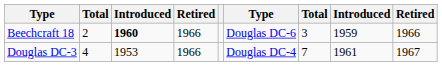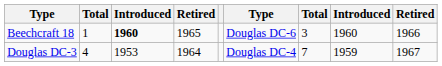Beechcraft 18 | column 2: 2 -> 1
Beechcraft 18 | column 4: 1966 -> 1965
Beechcraft 18 | column 8: 1959 -> 1960
Douglas DC-3 | column 4: 1966 -> 1964
Douglas DC-3 | column 8: 1961 -> 1959
